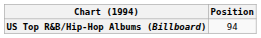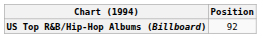US Top R&B/Hip-Hop Albums (Billboard) | Position: 94 -> 92
